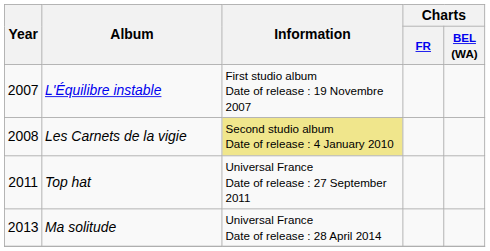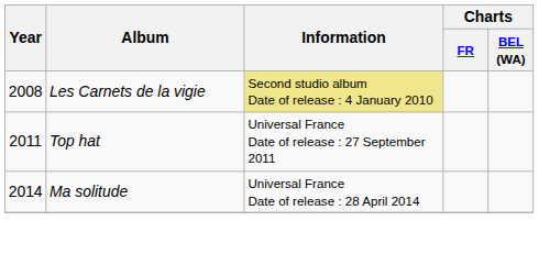- row: 2007 | L'Équilibre instable | First studio album Date of release : 19 Novembre 2007
Ma solitude | Year: 2013 -> 2014
